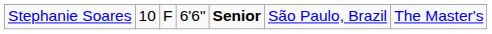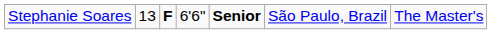Stephanie Soares | column 2: 10 -> 13
Stephanie Soares | column 3: normal -> bold
